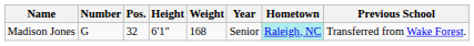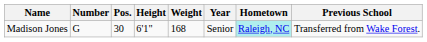Madison Jones | Pos.: 32 -> 30
